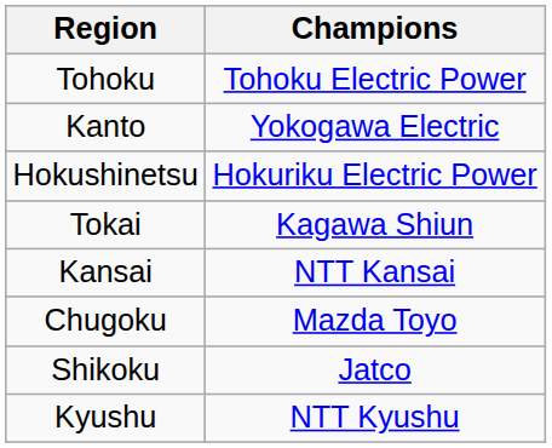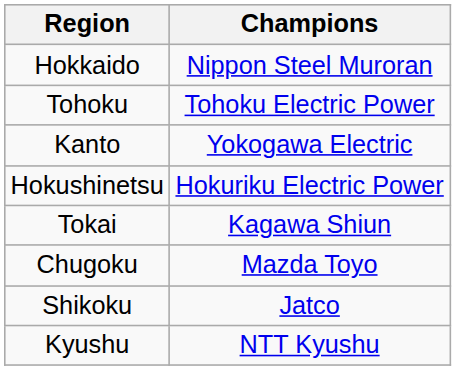+ row: Hokkaido | Nippon Steel Muroran
- row: Kansai | NTT Kansai
